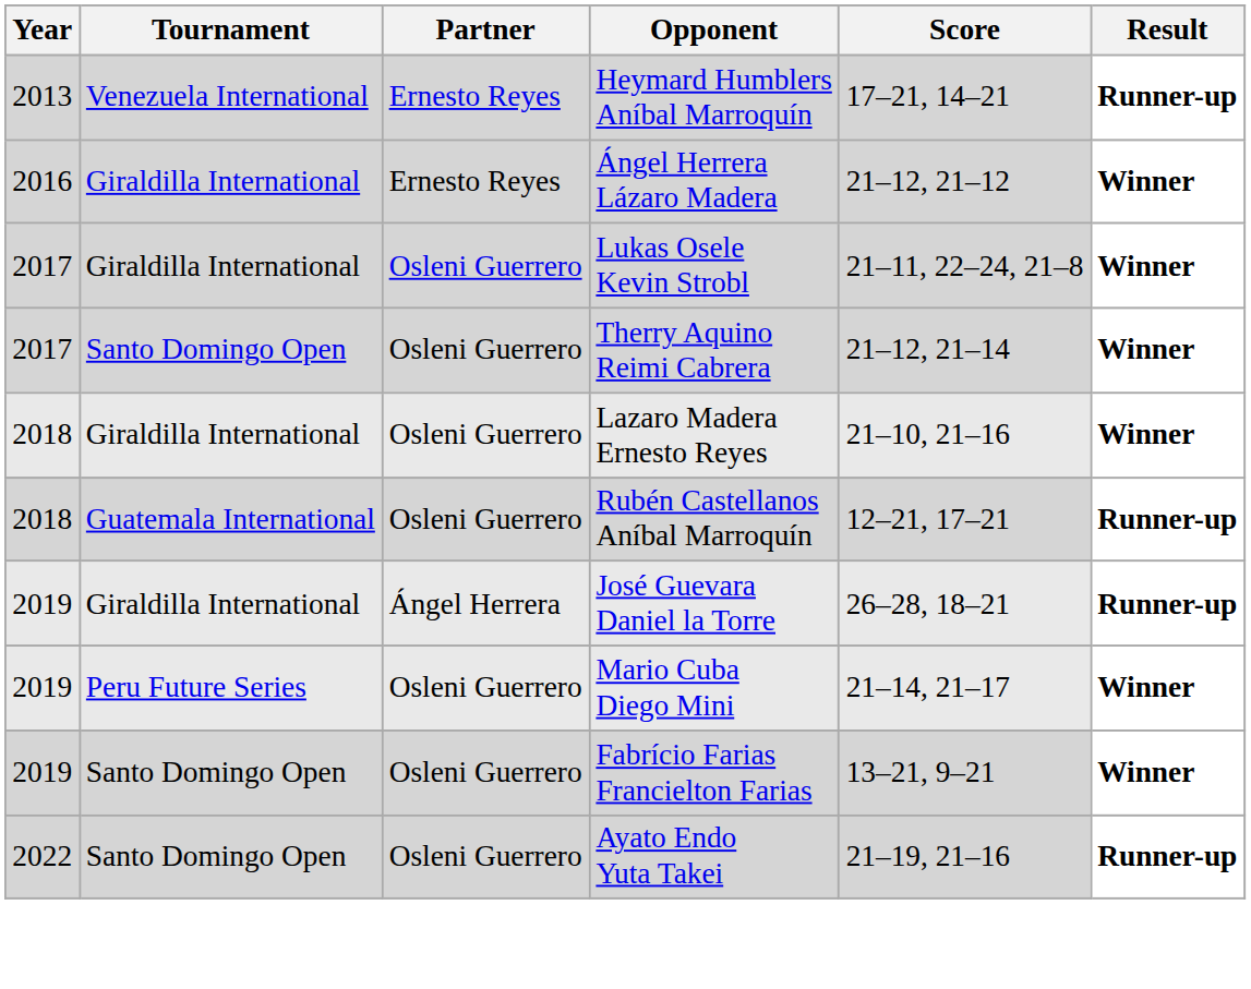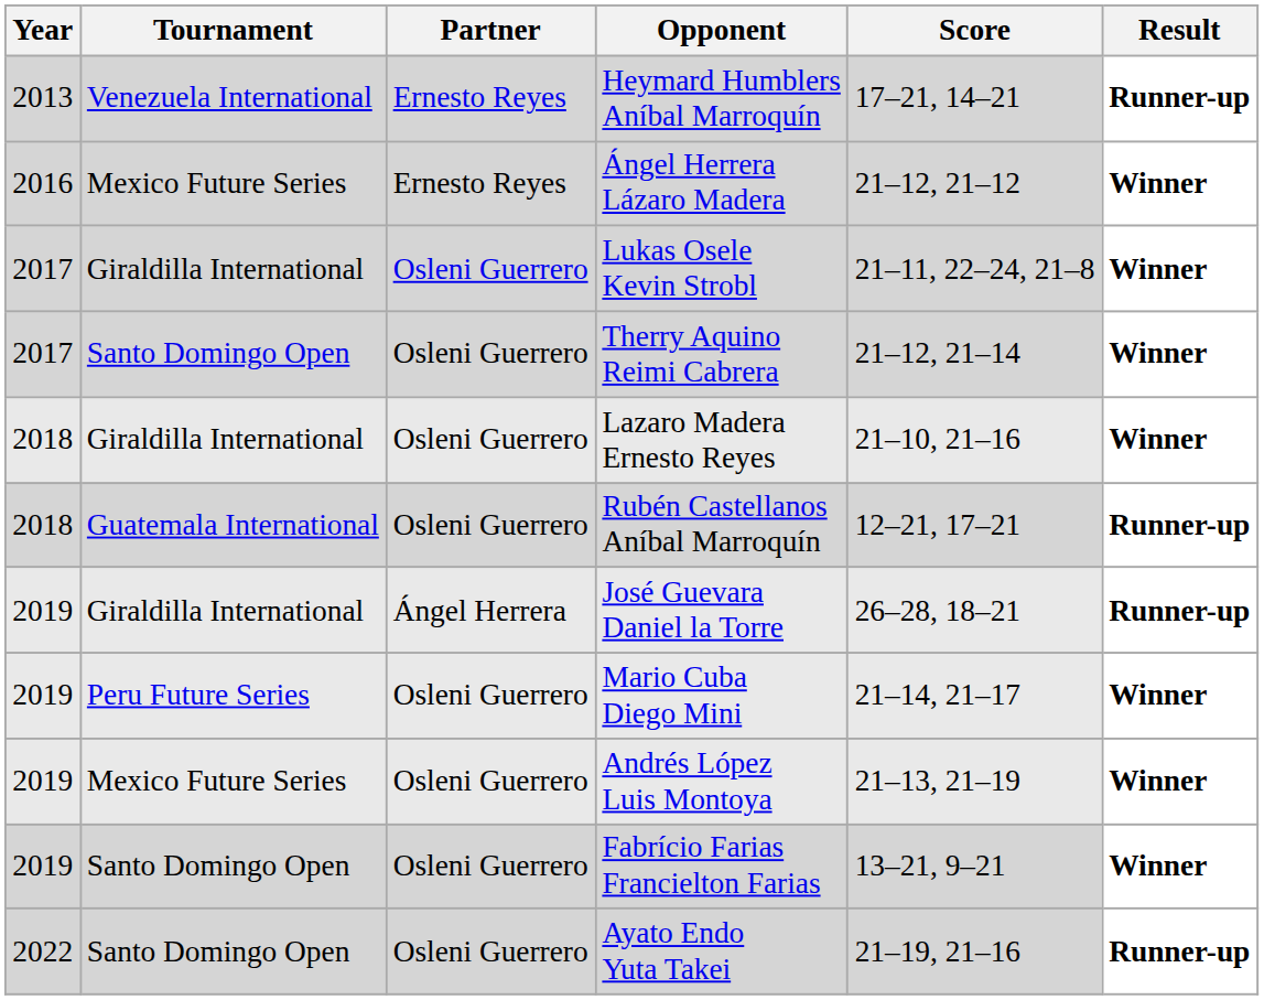Ángel Herrera Lázaro Madera | Tournament: Giraldilla International -> Mexico Future Series
+ row: 2019 | Mexico Future Series | Osleni Guerrero | Andrés López Luis Montoya | 21–13, 21–19 | Winner
